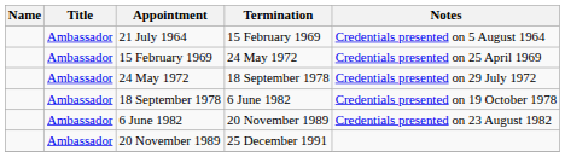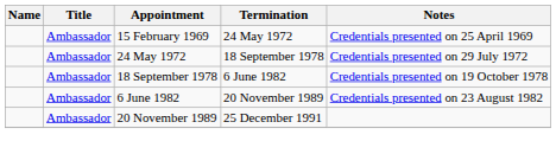- row: Ambassador | 21 July 1964 | 15 February 1969 | Credentials presented on 5 August 1964
